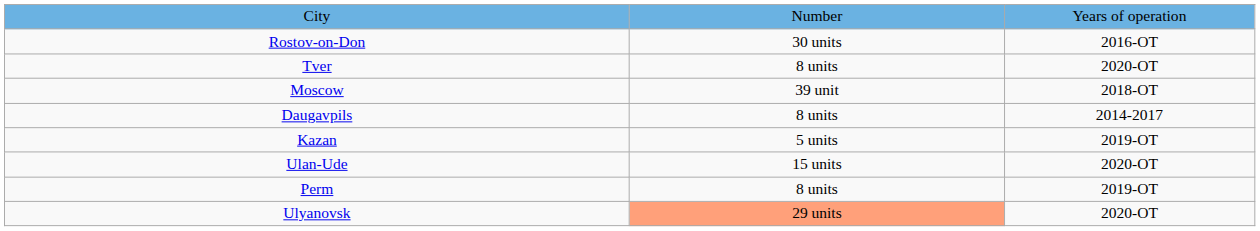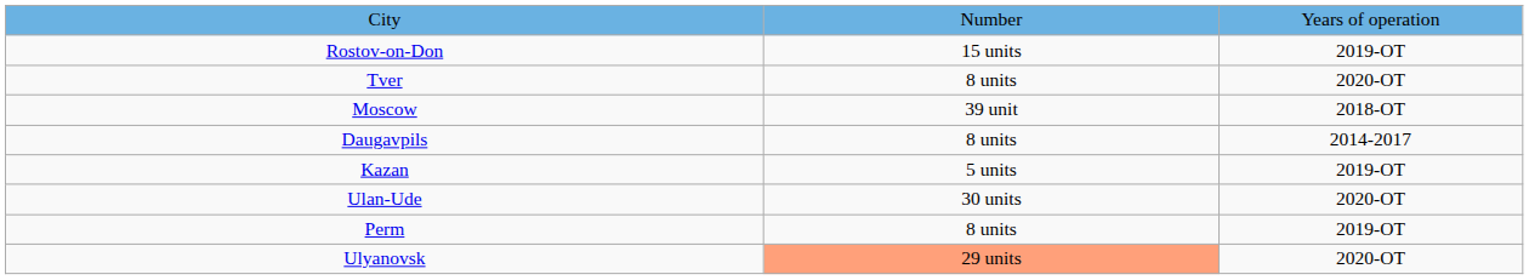Rostov-on-Don | column 2: 30 units -> 15 units
Rostov-on-Don | column 3: 2016-OT -> 2019-OT
Ulan-Ude | column 2: 15 units -> 30 units
